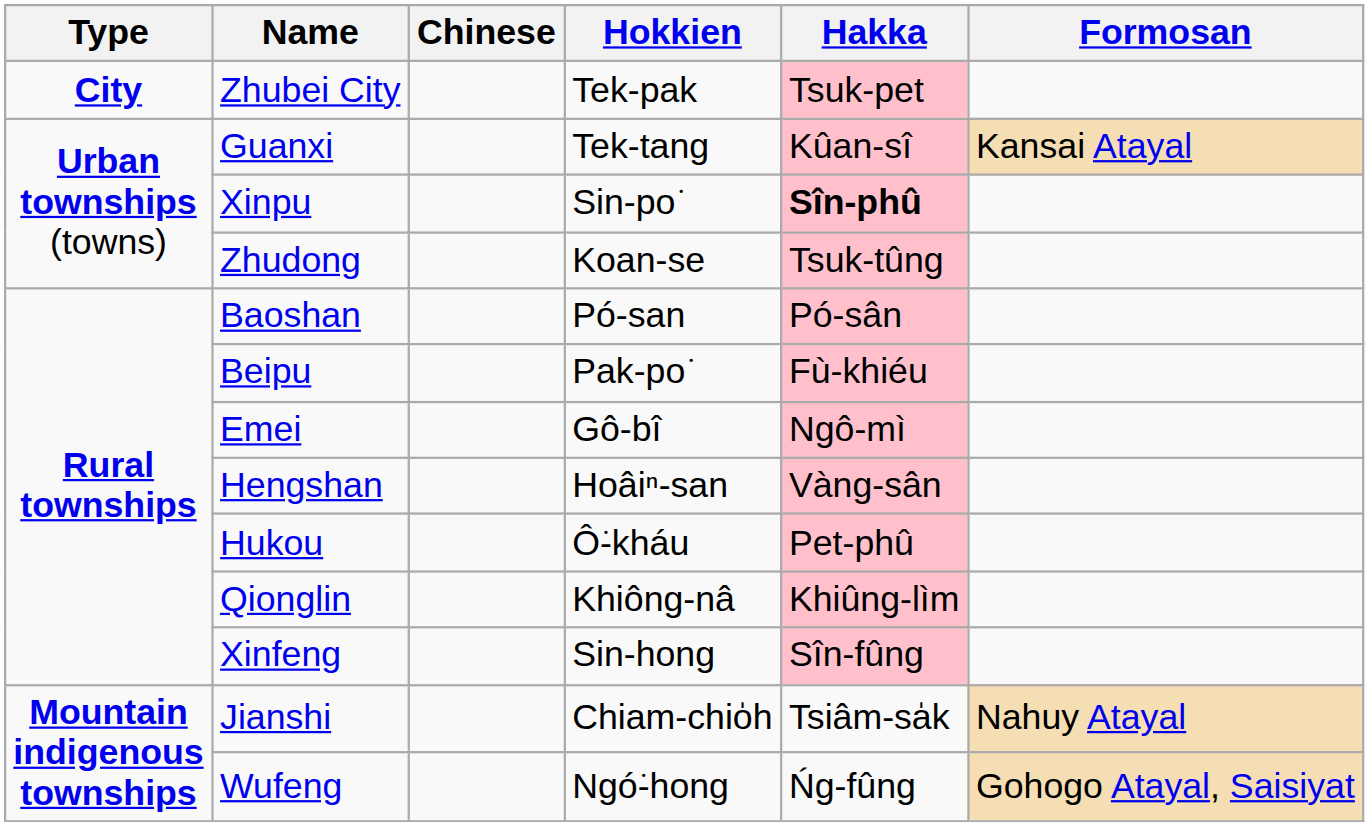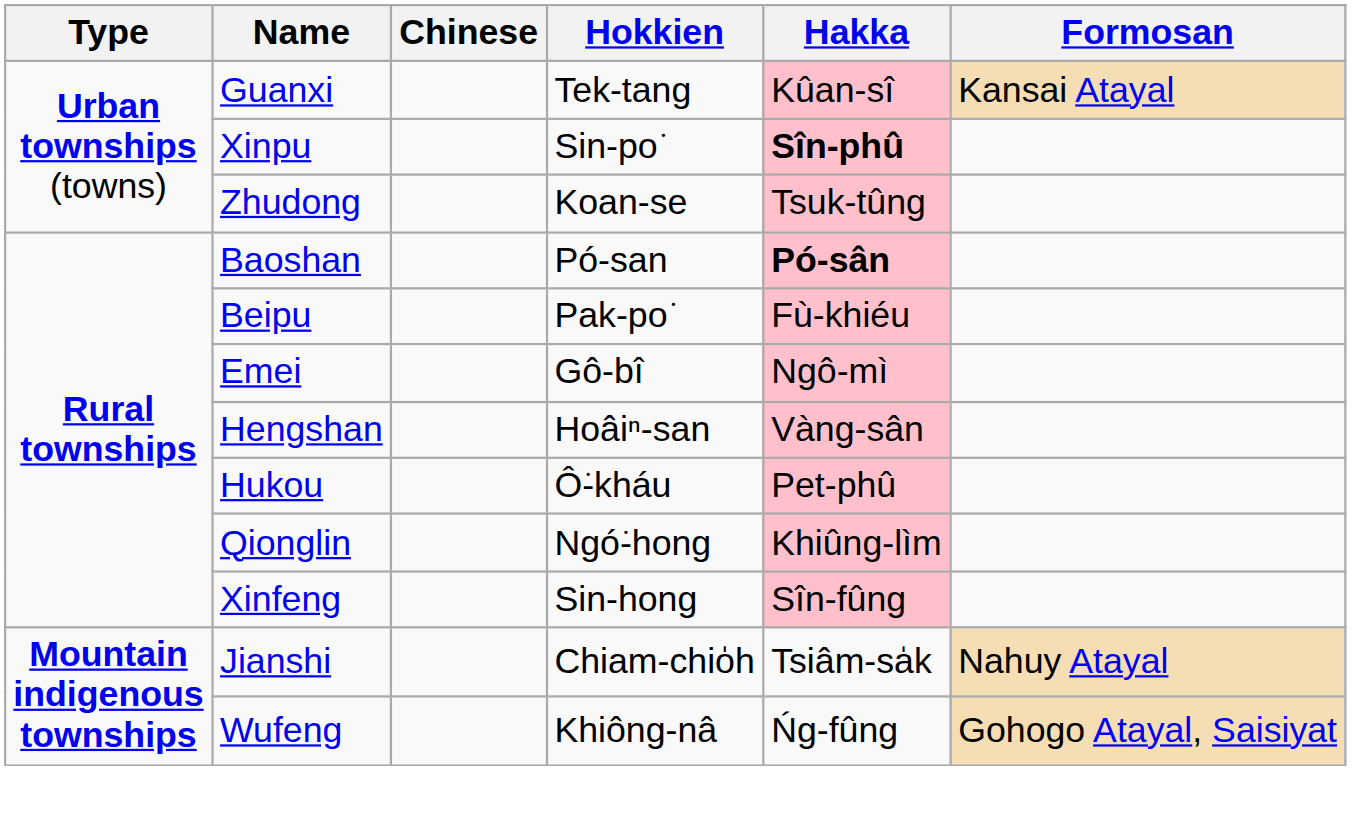- row: City | Zhubei City | Tek-pak | Tsuk-pet
Baoshan | Hakka: normal -> bold
Qionglin | Hokkien: Khiông-nâ -> Ngó͘-hong
Wufeng | Hokkien: Ngó͘-hong -> Khiông-nâ
